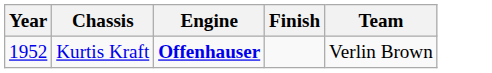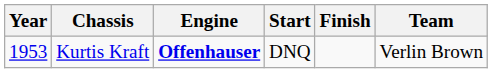+ column: Start | DNQ
Kurtis Kraft | Year: 1952 -> 1953
